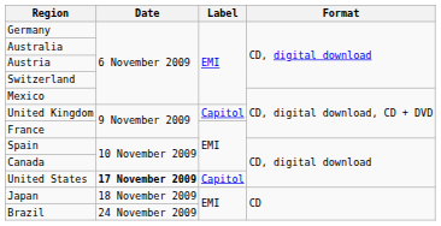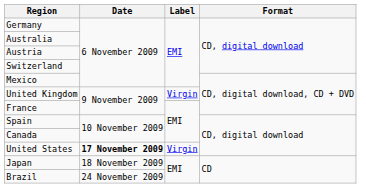United Kingdom | Label: Capitol -> Virgin
United States | Label: Capitol -> Virgin
